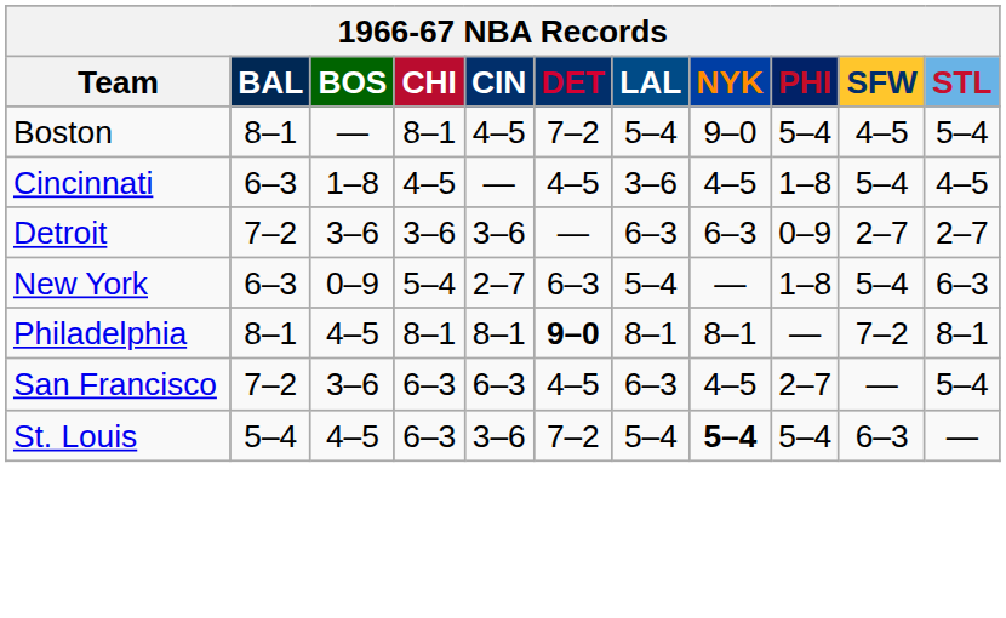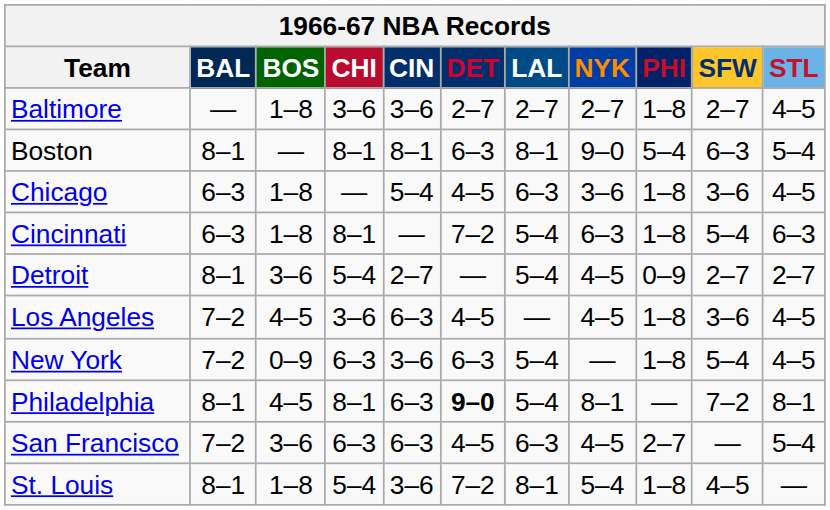+ row: Baltimore | — | 1–8 | 3–6 | 3–6 | 2–7 | 2–7 | 2–7 | 1–8 | 2–7 | 4–5
Boston | CIN: 4–5 -> 8–1
Boston | DET: 7–2 -> 6–3
Boston | LAL: 5–4 -> 8–1
Boston | SFW: 4–5 -> 6–3
+ row: Chicago | 6–3 | 1–8 | — | 5–4 | 4–5 | 6–3 | 3–6 | 1–8 | 3–6 | 4–5
Cincinnati | CHI: 4–5 -> 8–1
Cincinnati | DET: 4–5 -> 7–2
Cincinnati | LAL: 3–6 -> 5–4
Cincinnati | NYK: 4–5 -> 6–3
Cincinnati | STL: 4–5 -> 6–3
Detroit | BAL: 7–2 -> 8–1
Detroit | CHI: 3–6 -> 5–4
Detroit | CIN: 3–6 -> 2–7
Detroit | LAL: 6–3 -> 5–4
Detroit | NYK: 6–3 -> 4–5
+ row: Los Angeles | 7–2 | 4–5 | 3–6 | 6–3 | 4–5 | — | 4–5 | 1–8 | 3–6 | 4–5
New York | BAL: 6–3 -> 7–2
New York | CHI: 5–4 -> 6–3
New York | CIN: 2–7 -> 3–6
New York | STL: 6–3 -> 4–5
Philadelphia | CIN: 8–1 -> 6–3
Philadelphia | LAL: 8–1 -> 5–4
St. Louis | BAL: 5–4 -> 8–1
St. Louis | BOS: 4–5 -> 1–8
St. Louis | CHI: 6–3 -> 5–4
St. Louis | LAL: 5–4 -> 8–1
St. Louis | NYK: bold -> normal
St. Louis | PHI: 5–4 -> 1–8
St. Louis | SFW: 6–3 -> 4–5
